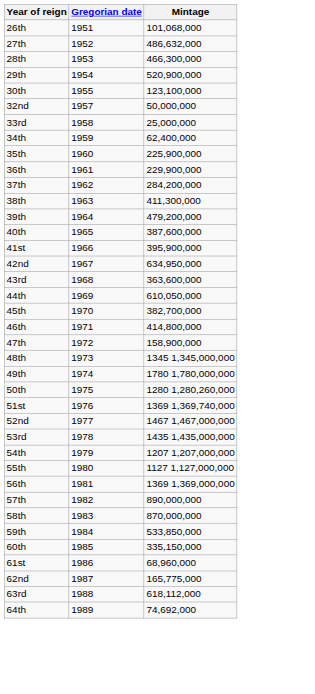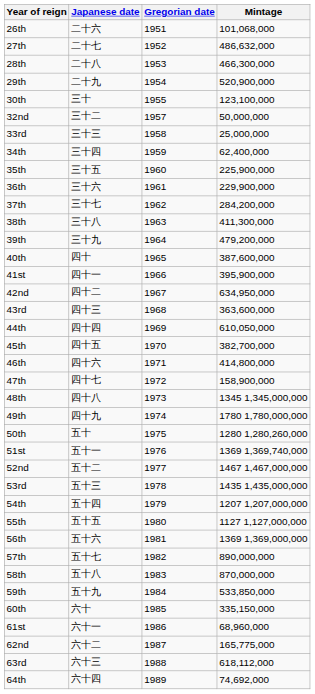+ column: Japanese date | 二十六 | 二十七 | 二十八 | 二十九 | 三十 | 三十二 | 三十三 | 三十四 | 三十五 | 三十六 | 三十七 | 三十八 | 三十九 | 四十 | 四十一 | 四十二 | 四十三 | 四十四 | 四十五 | 四十六 | 四十七 | 四十八 | 四十九 | 五十 | 五十一 | 五十二 | 五十三 | 五十四 | 五十五 | 五十六 | 五十七 | 五十八 | 五十九 | 六十 | 六十一 | 六十二 | 六十三 | 六十四
